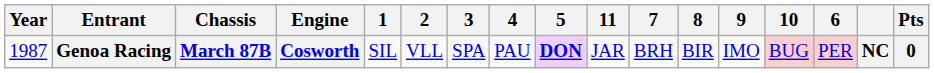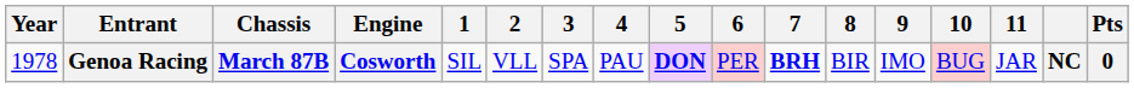columns swapped: 6 <-> 11
Genoa Racing | Year: 1987 -> 1978
Genoa Racing | 7: normal -> bold
